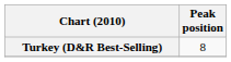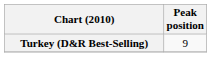Turkey (D&R Best-Selling) | Peak position: 8 -> 9
